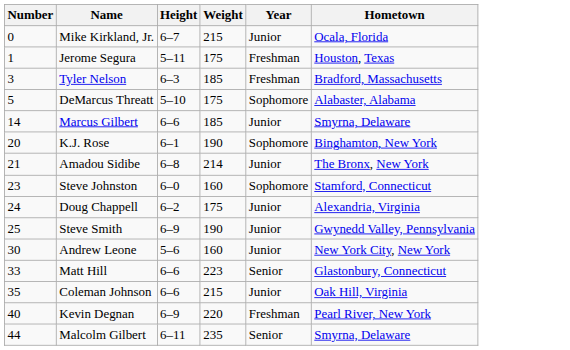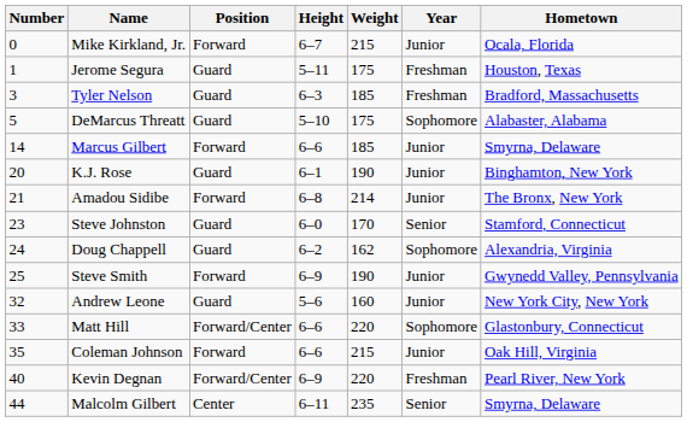+ column: Position | Forward | Guard | Guard | Guard | Forward | Guard | Forward | Guard | Guard | Forward | Guard | Forward/Center | Forward | Forward/Center | Center
K.J. Rose | Year: Sophomore -> Junior
Steve Johnston | Weight: 160 -> 170
Steve Johnston | Year: Sophomore -> Senior
Doug Chappell | Weight: 175 -> 162
Doug Chappell | Year: Junior -> Sophomore
Andrew Leone | Number: 30 -> 32
Matt Hill | Weight: 223 -> 220
Matt Hill | Year: Senior -> Sophomore
